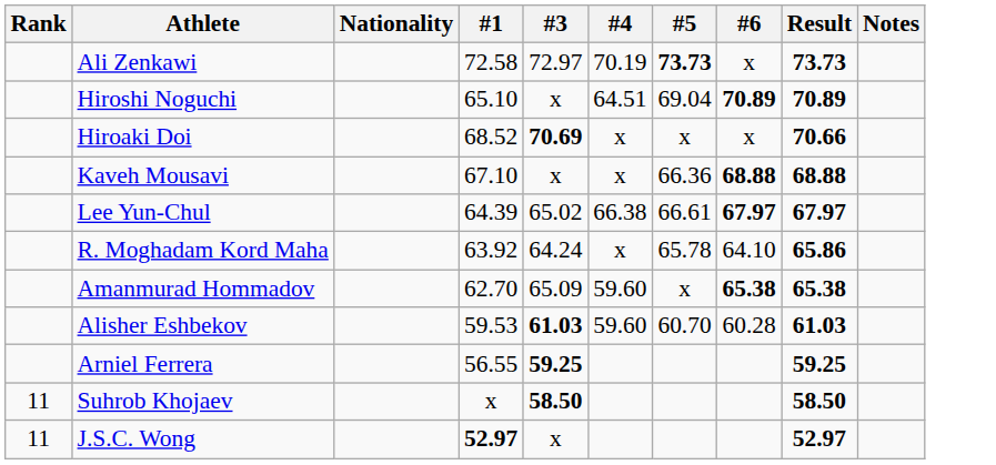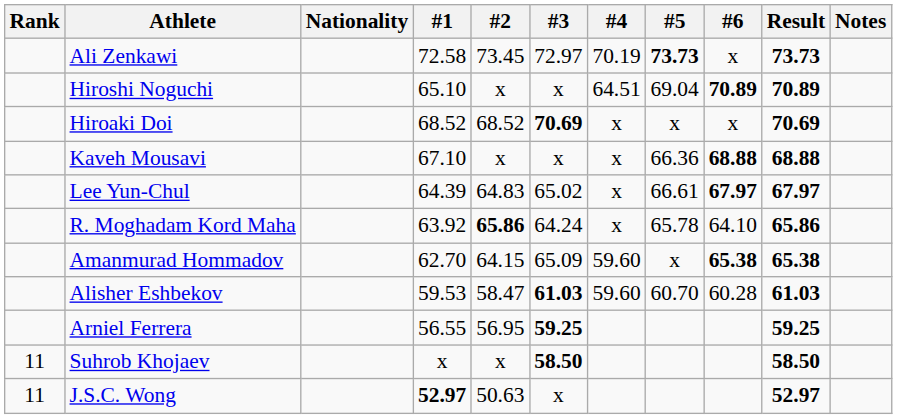+ column: #2 | 73.45 | x | 68.52 | x | 64.83 | 65.86 | 64.15 | 58.47 | 56.95 | x | 50.63
Hiroaki Doi | Result: 70.66 -> 70.69
Lee Yun-Chul | #4: 66.38 -> x
